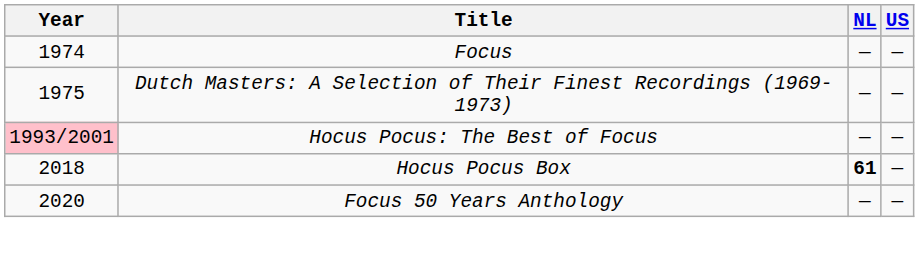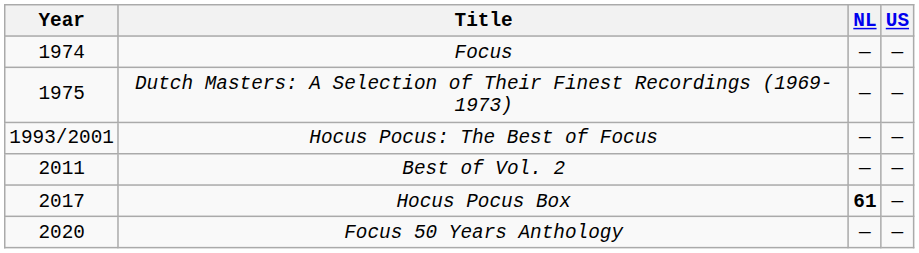Hocus Pocus: The Best of Focus | Year: pink background -> no background
+ row: 2011 | Best of Vol. 2 | — | —
Hocus Pocus Box | Year: 2018 -> 2017
